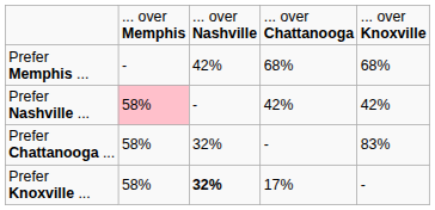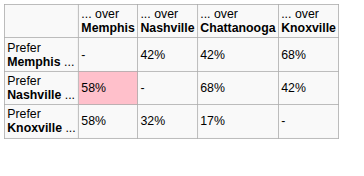Prefer Memphis ... | column 4: 68% -> 42%
Prefer Nashville ... | column 4: 42% -> 68%
- row: Prefer Chattanooga ... | 58% | 32% | - | 83%
Prefer Knoxville ... | column 3: bold -> normal
